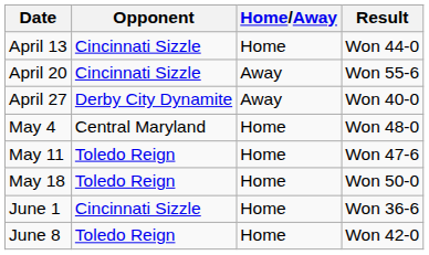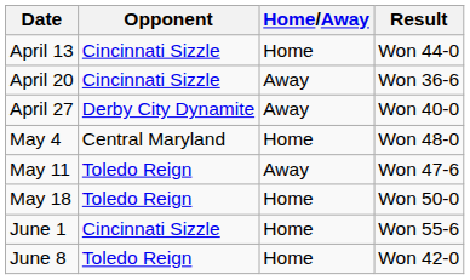April 20 | Result: Won 55-6 -> Won 36-6
May 11 | Home/Away: Home -> Away
June 1 | Result: Won 36-6 -> Won 55-6
